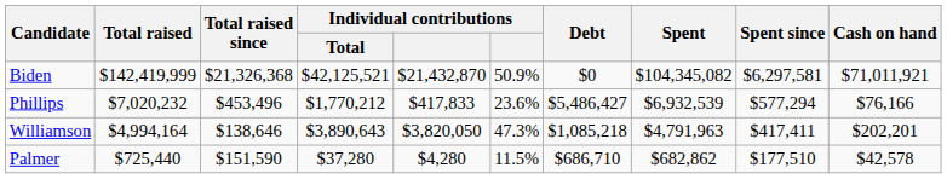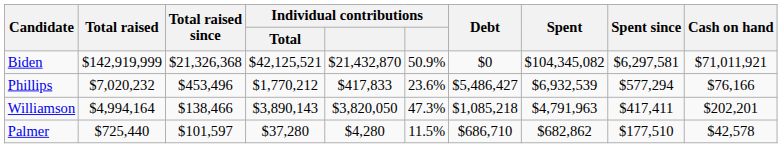Biden | Total raised: $142,419,999 -> $142,919,999
Williamson | Total raised since: $138,646 -> $138,466
Williamson | Individual contributions / Total: $3,890,643 -> $3,890,143
Palmer | Total raised since: $151,590 -> $101,597
